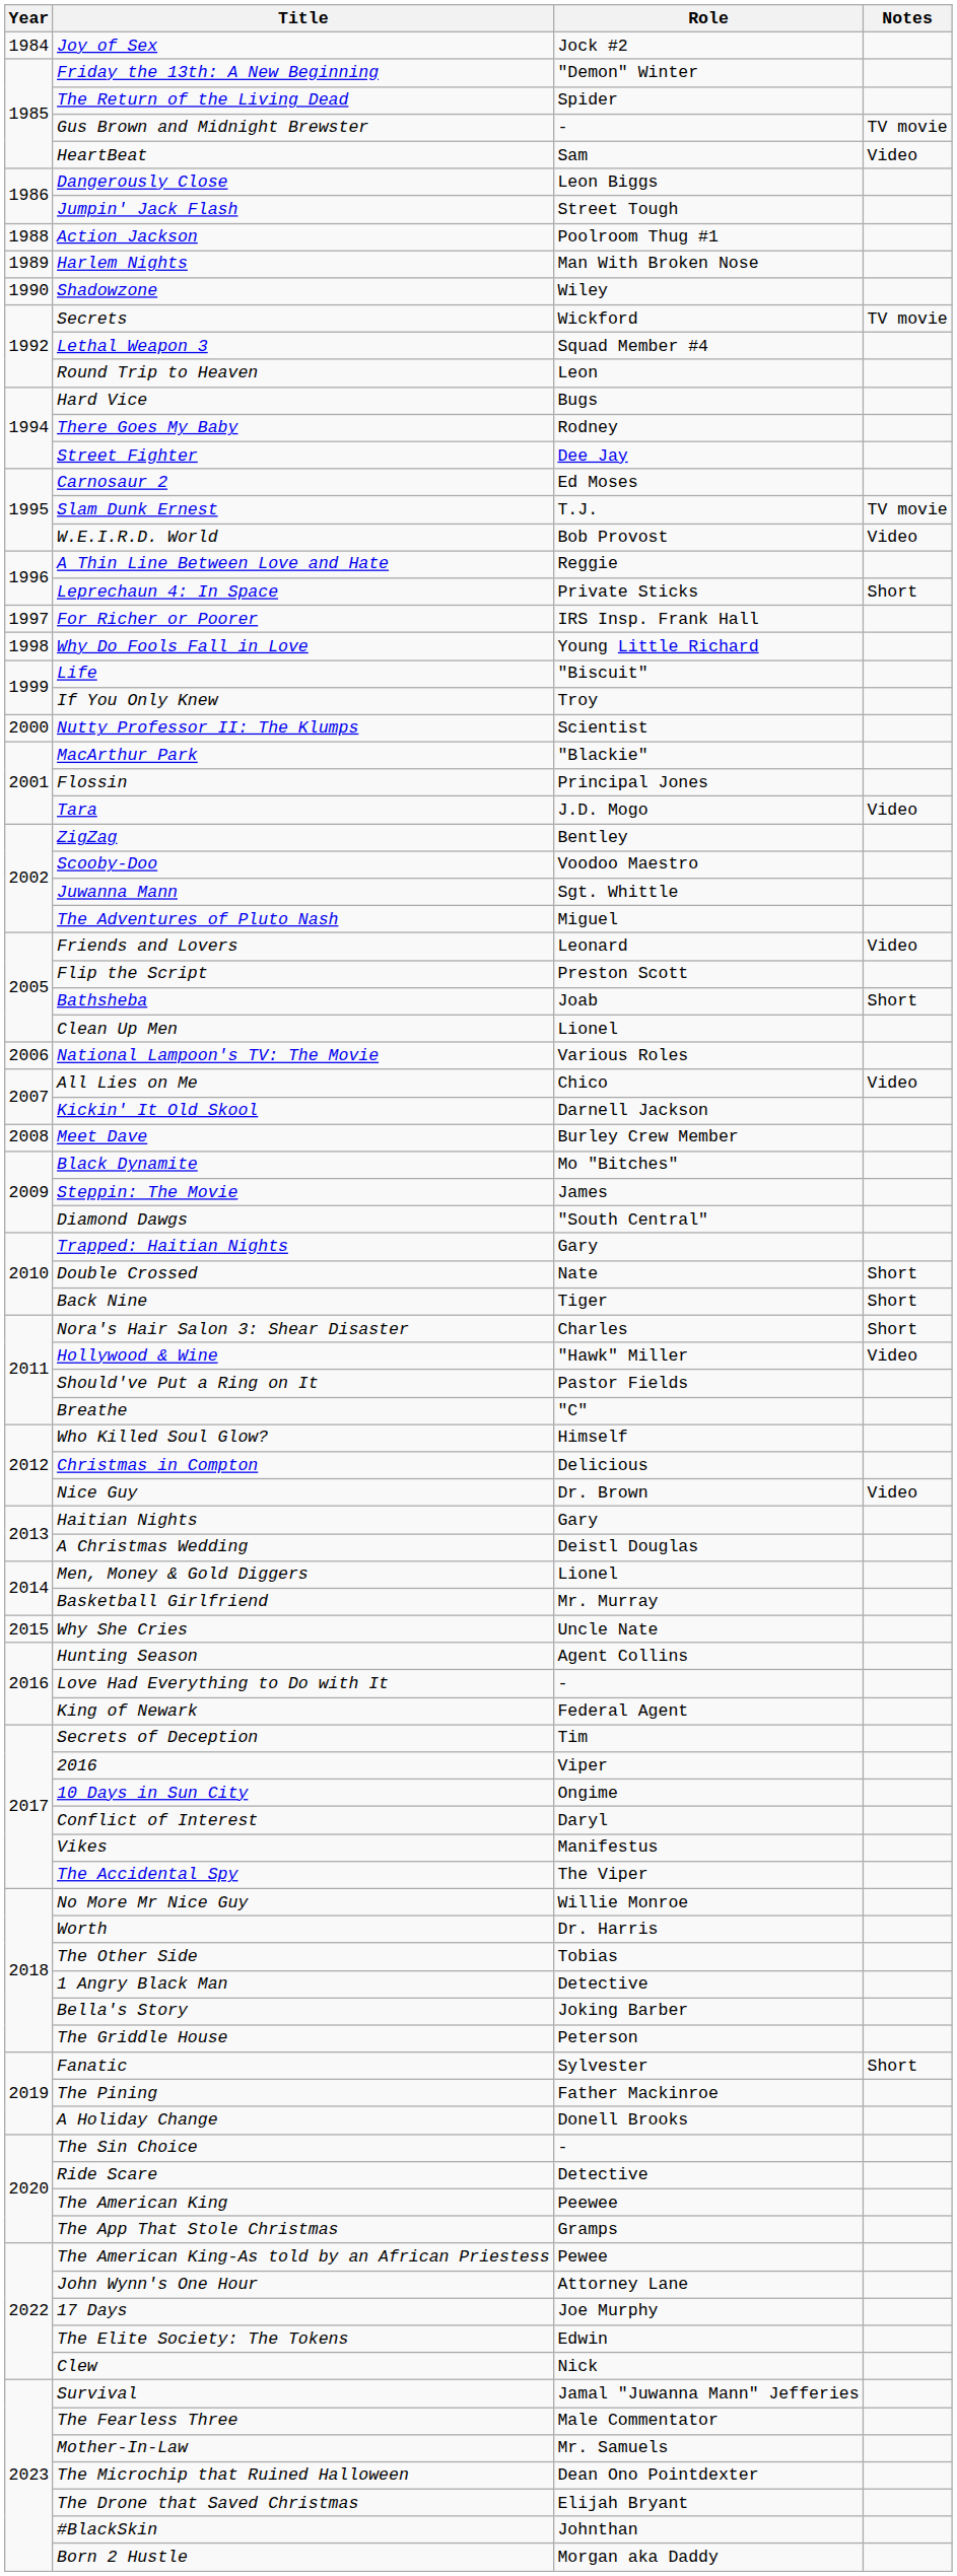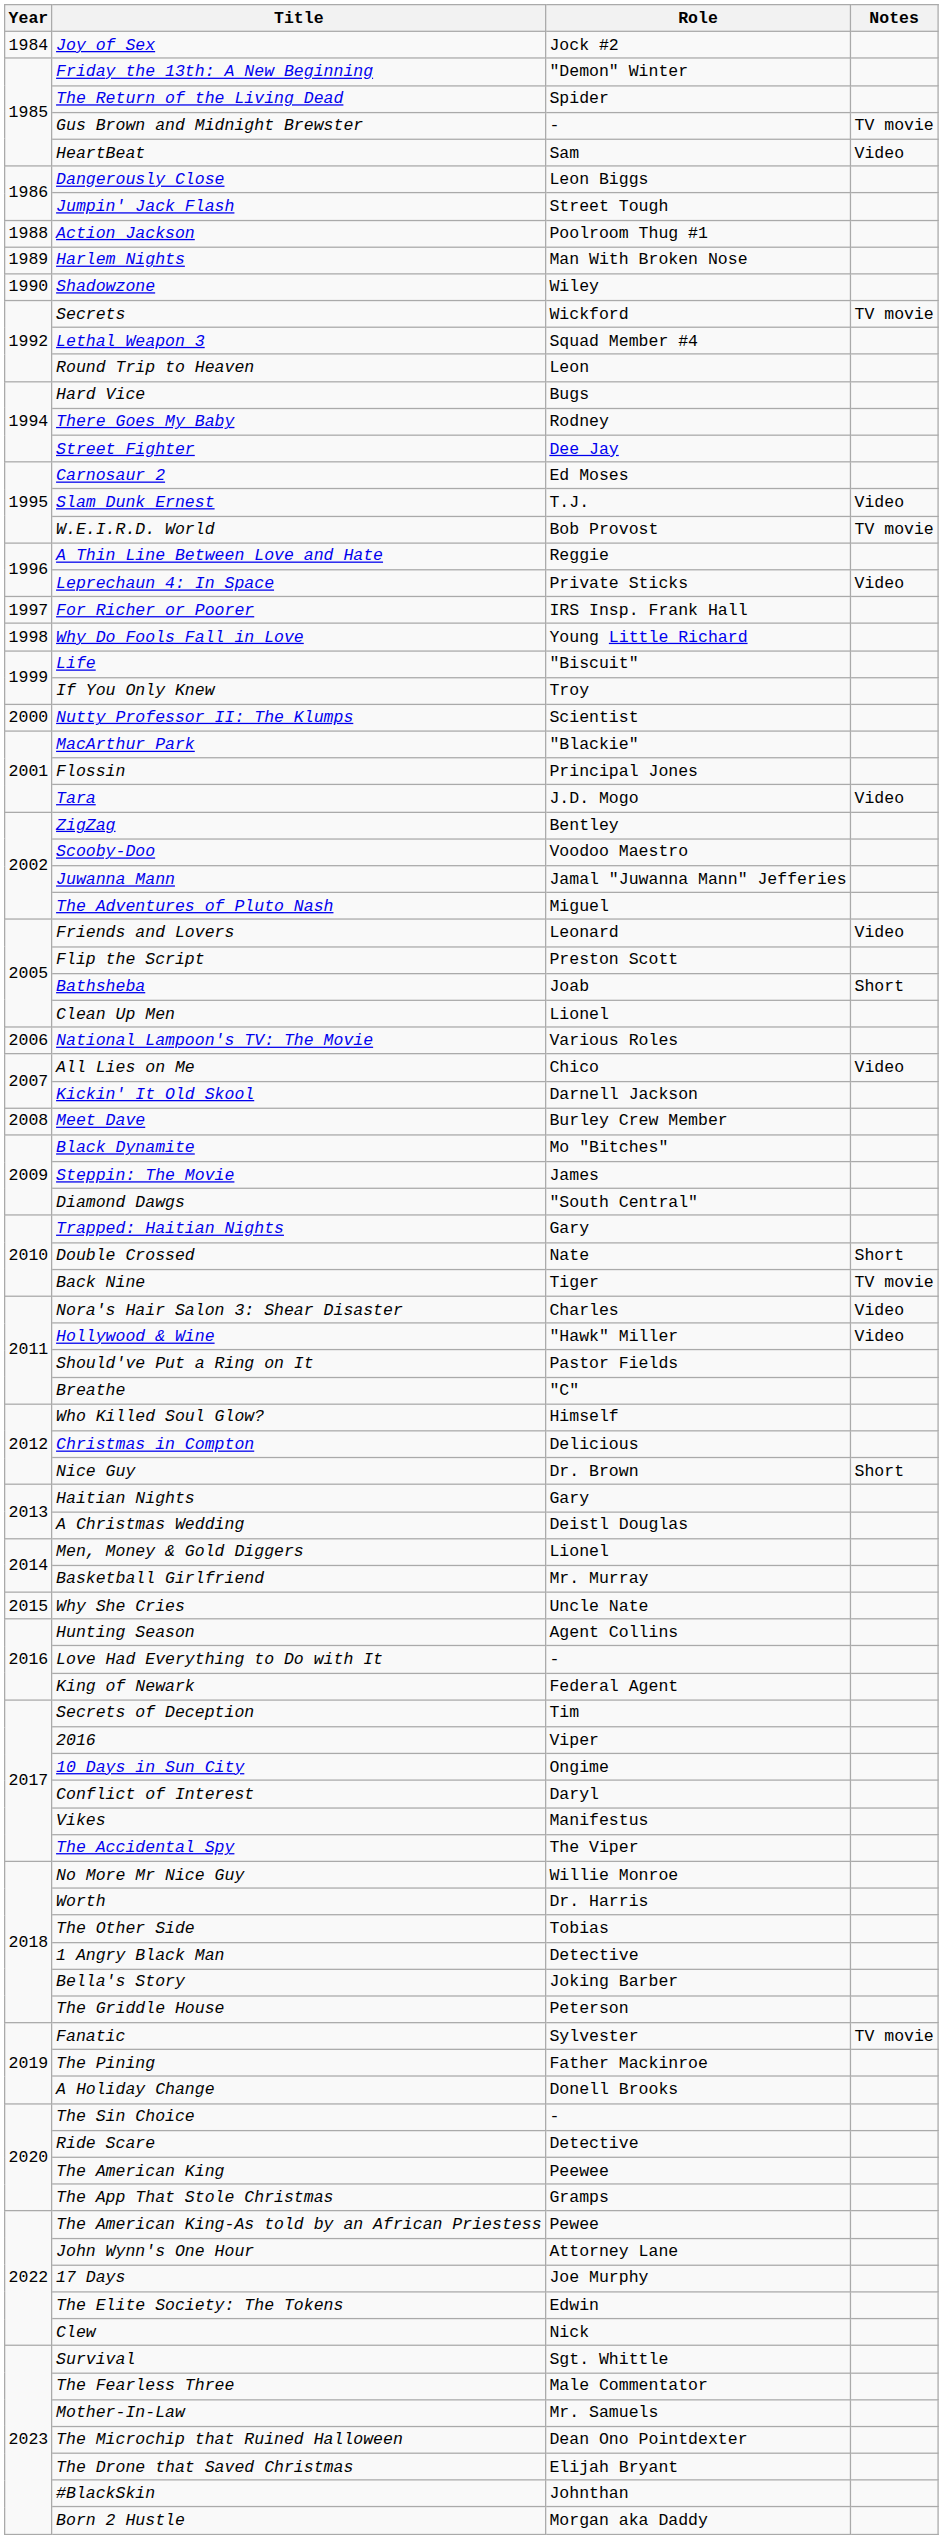Slam Dunk Ernest | Notes: TV movie -> Video
W.E.I.R.D. World | Notes: Video -> TV movie
Leprechaun 4: In Space | Notes: Short -> Video
Juwanna Mann | Role: Sgt. Whittle -> Jamal "Juwanna Mann" Jefferies
Back Nine | Notes: Short -> TV movie
Nora's Hair Salon 3: Shear Disaster | Notes: Short -> Video
Nice Guy | Notes: Video -> Short
Fanatic | Notes: Short -> TV movie
Survival | Role: Jamal "Juwanna Mann" Jefferies -> Sgt. Whittle
